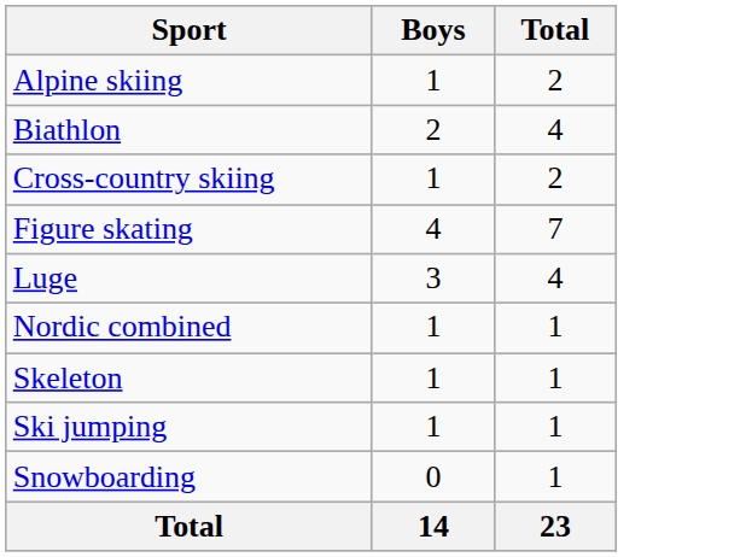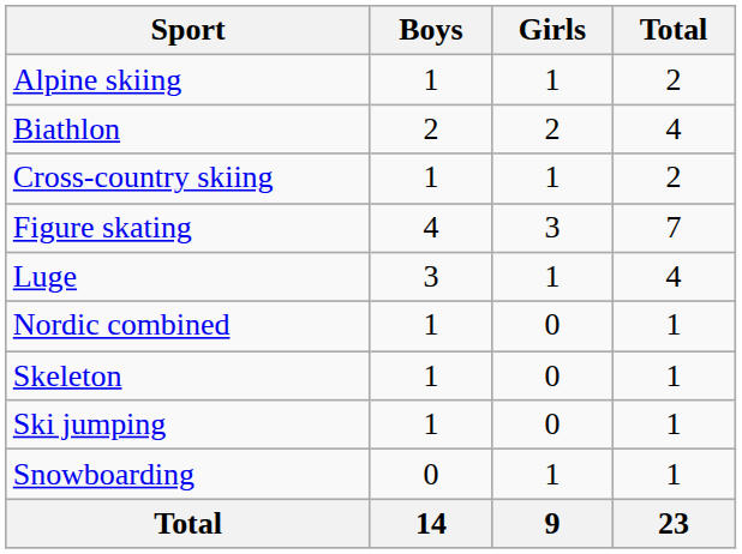+ column: Girls | 1 | 2 | 1 | 3 | 1 | 0 | 0 | 0 | 1 | 9
